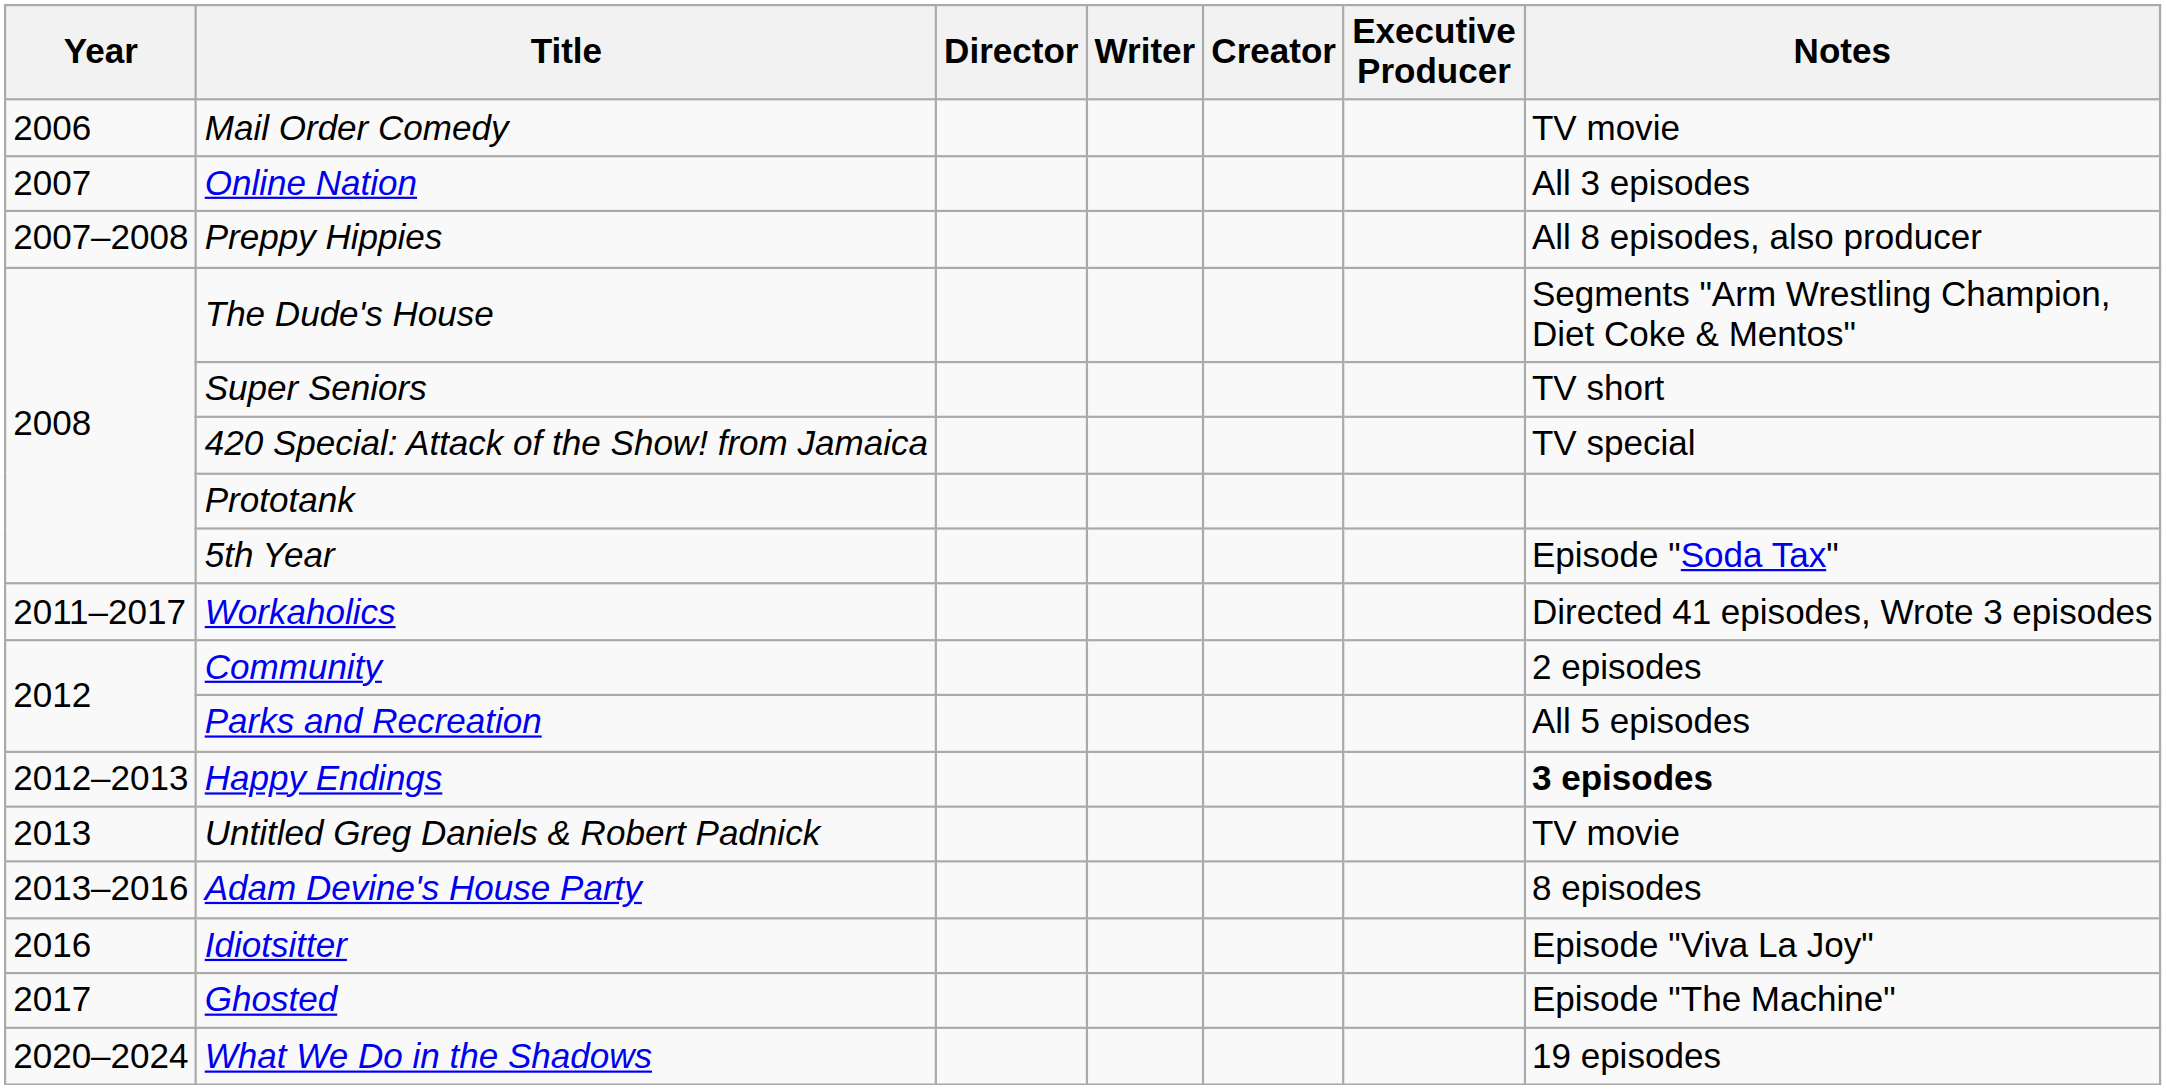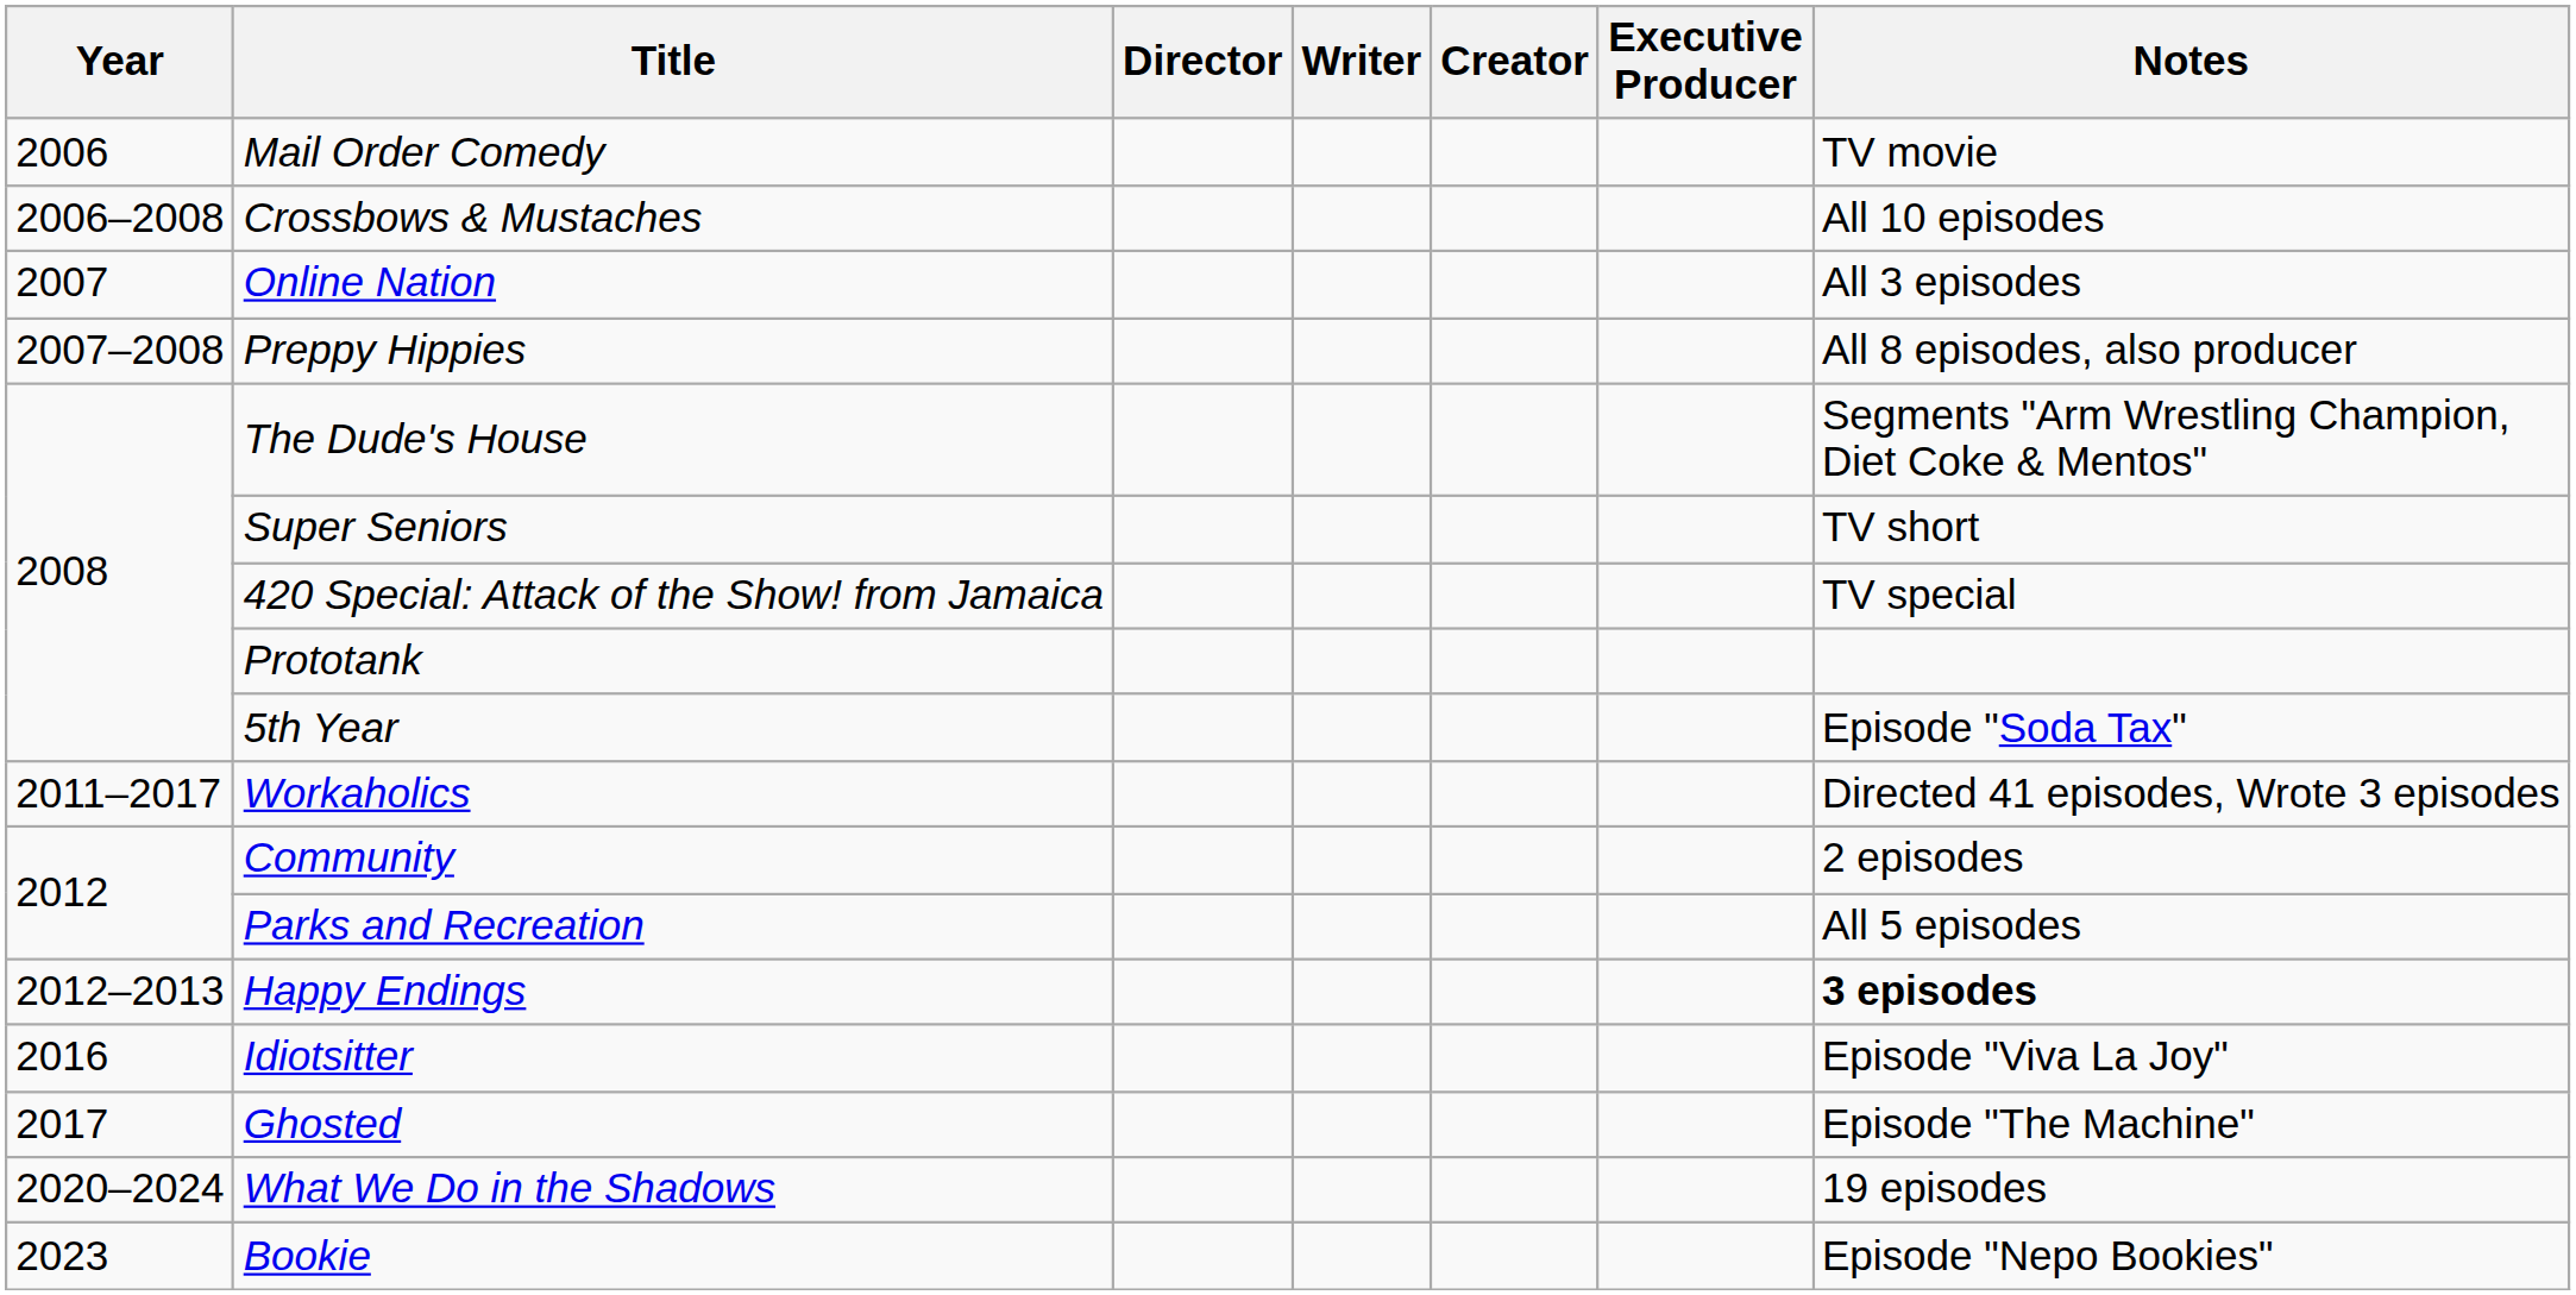+ row: 2006–2008 | Crossbows & Mustaches | All 10 episodes
- row: 2013 | Untitled Greg Daniels & Robert Padnick | TV movie
- row: 2013–2016 | Adam Devine's House Party | 8 episodes
+ row: 2023 | Bookie | Episode "Nepo Bookies"
